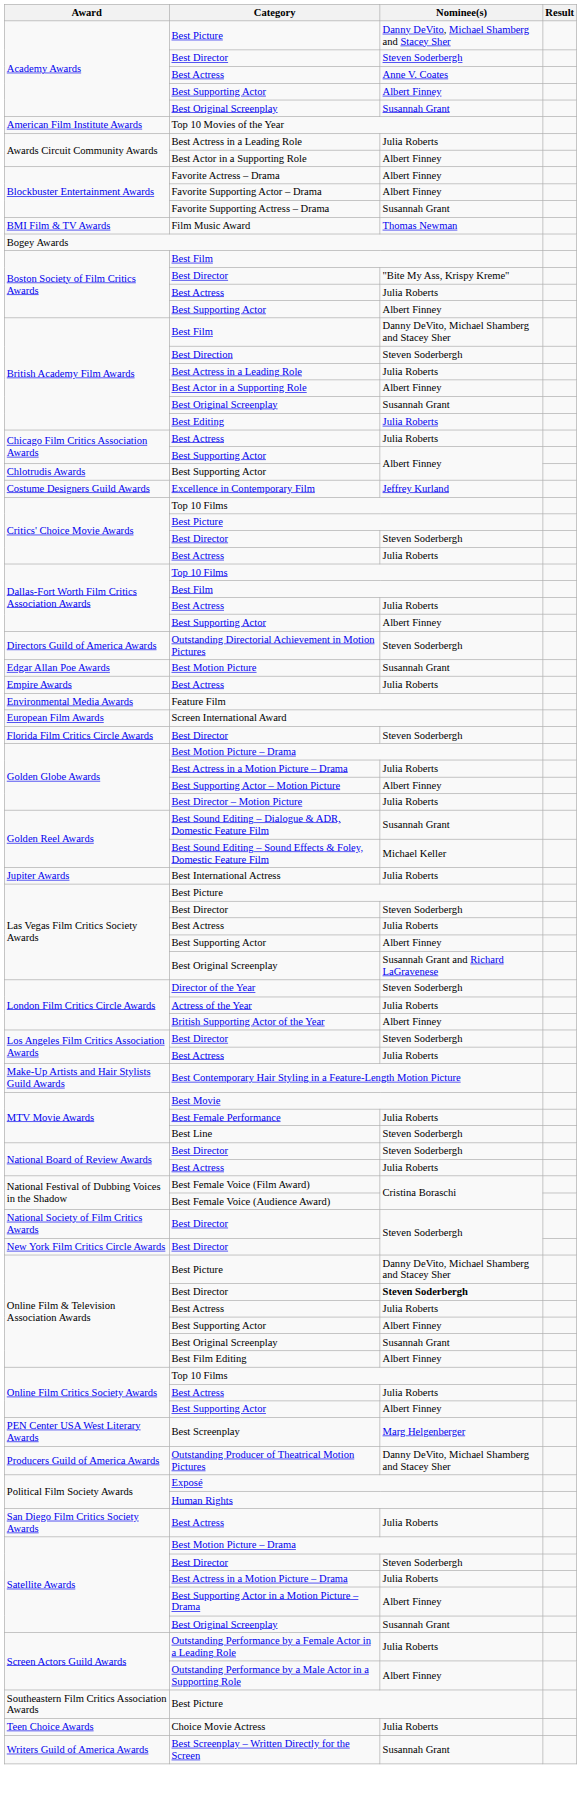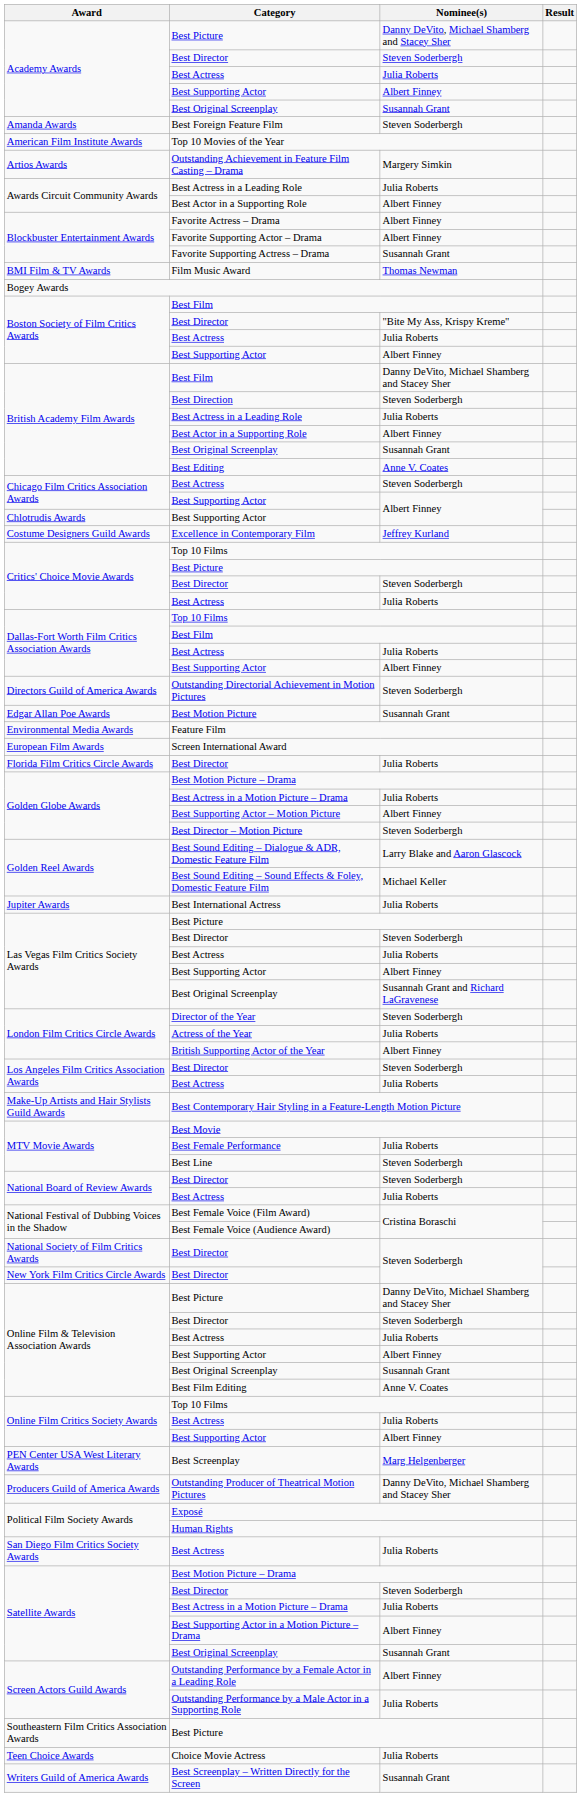Academy Awards / Best Actress | Nominee(s): Anne V. Coates -> Julia Roberts
+ row: Amanda Awards | Best Foreign Feature Film | Steven Soderbergh
+ row: Artios Awards | Outstanding Achievement in Feature Film Casting – Drama | Margery Simkin
Best Editing | Nominee(s): Julia Roberts -> Anne V. Coates
Chicago Film Critics Association Awards / Best Actress | Nominee(s): Julia Roberts -> Steven Soderbergh
- row: Empire Awards | Best Actress | Julia Roberts
Florida Film Critics Circle Awards / Best Director | Nominee(s): Steven Soderbergh -> Julia Roberts
Best Director – Motion Picture | Nominee(s): Julia Roberts -> Steven Soderbergh
Best Sound Editing – Dialogue & ADR, Domestic Feature Film | Nominee(s): Susannah Grant -> Larry Blake and Aaron Glascock
Online Film & Television Association Awards / Best Director | Nominee(s): bold -> normal
Best Film Editing | Nominee(s): Albert Finney -> Anne V. Coates
Outstanding Performance by a Female Actor in a Leading Role | Nominee(s): Julia Roberts -> Albert Finney
Outstanding Performance by a Male Actor in a Supporting Role | Nominee(s): Albert Finney -> Julia Roberts
